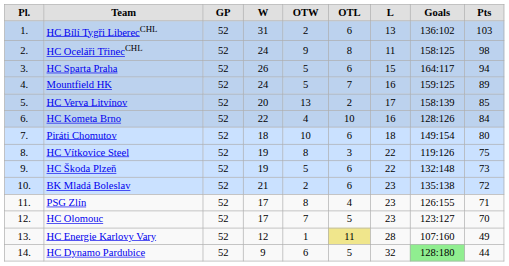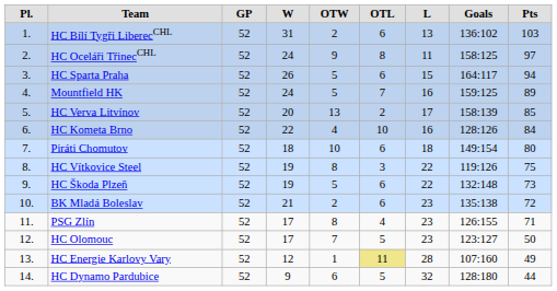HC Oceláři TřinecCHL | column 9: 98 -> 97
HC Olomouc | column 9: 70 -> 50
HC Dynamo Pardubice | column 8: lightgreen background -> no background
